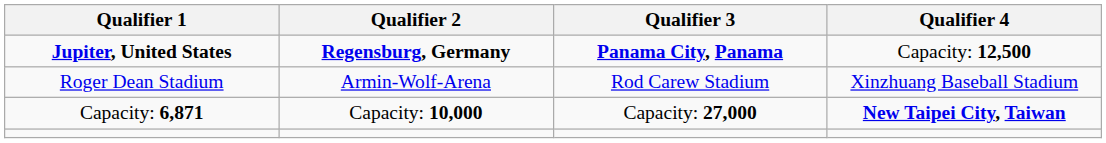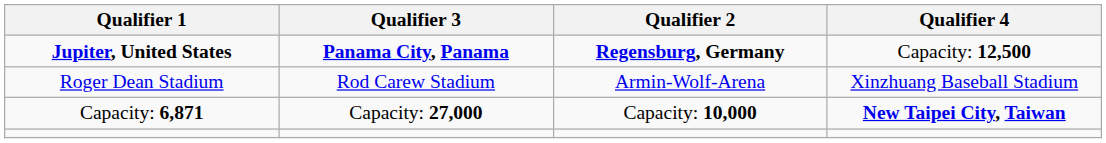columns swapped: Qualifier 2 <-> Qualifier 3
